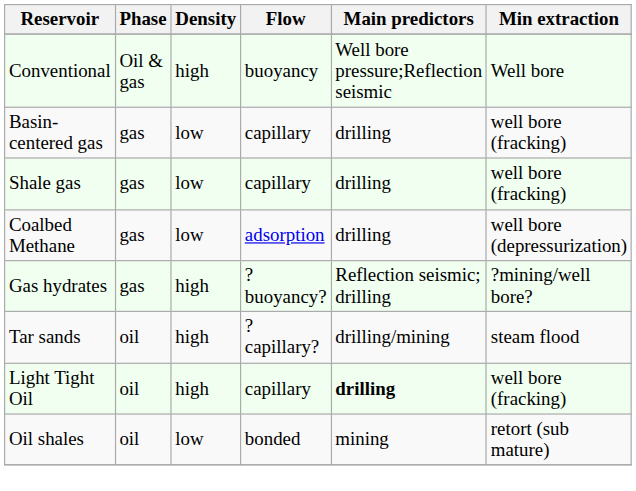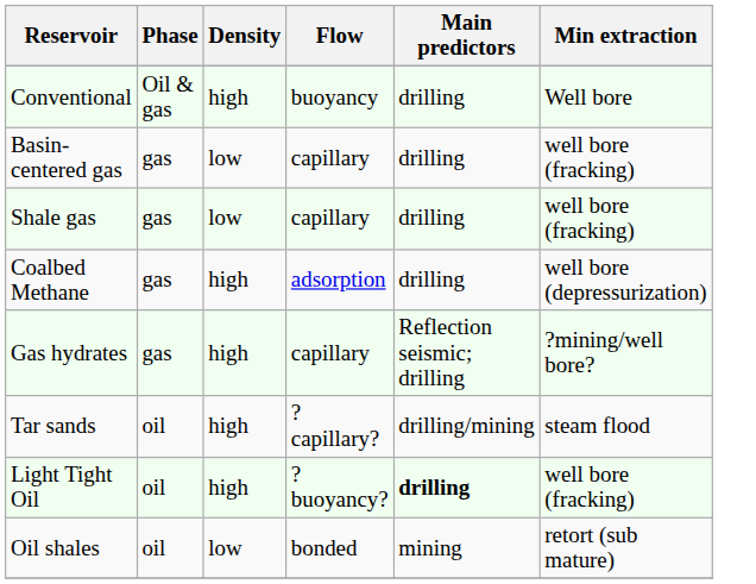Conventional | Main predictors: Well bore pressure;Reflection seismic -> drilling
Coalbed Methane | Density: low -> high
Gas hydrates | Flow: ?buoyancy? -> capillary
Light Tight Oil | Flow: capillary -> ?buoyancy?
